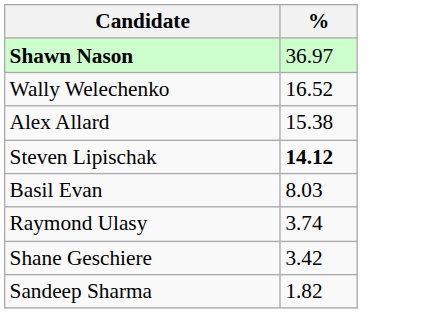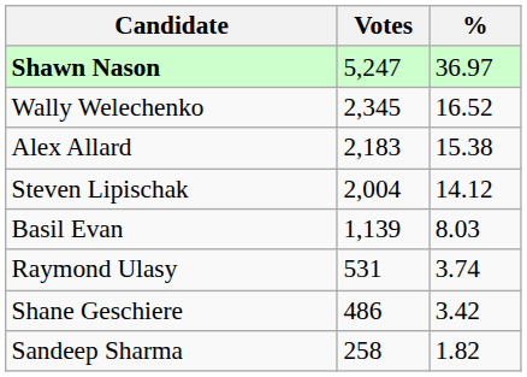+ column: Votes | 5,247 | 2,345 | 2,183 | 2,004 | 1,139 | 531 | 486 | 258
Steven Lipischak | %: bold -> normal
